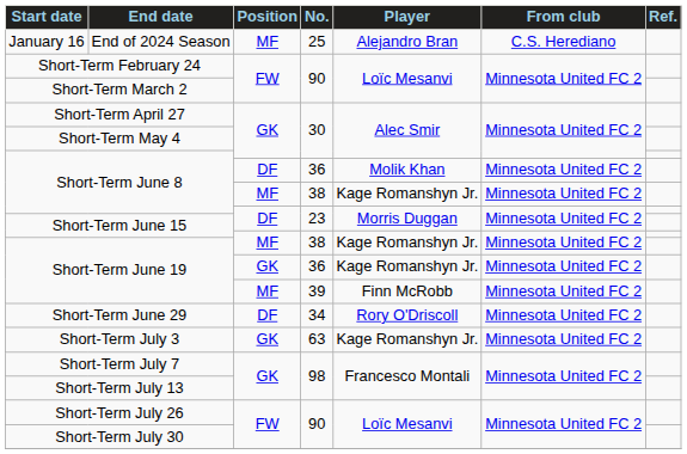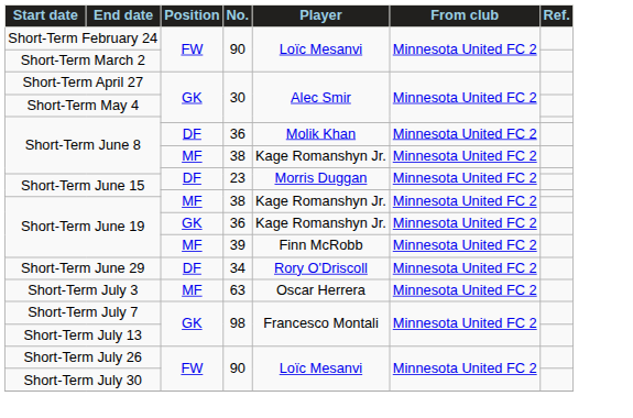- row: January 16 | End of 2024 Season | MF | 25 | Alejandro Bran | C.S. Herediano
Short-Term July 3 | Position: GK -> MF
Short-Term July 3 | Player: Kage Romanshyn Jr. -> Oscar Herrera
